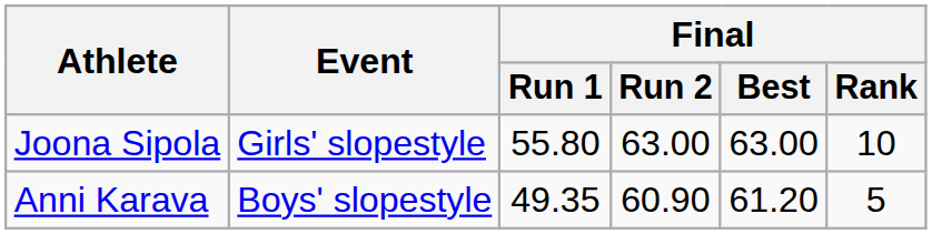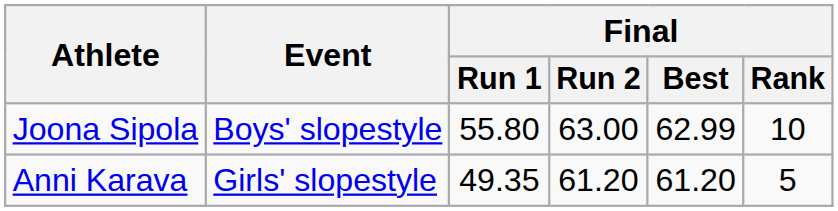Joona Sipola | Event: Girls' slopestyle -> Boys' slopestyle
Joona Sipola | Final / Best: 63.00 -> 62.99
Anni Karava | Event: Boys' slopestyle -> Girls' slopestyle
Anni Karava | Final / Run 2: 60.90 -> 61.20
